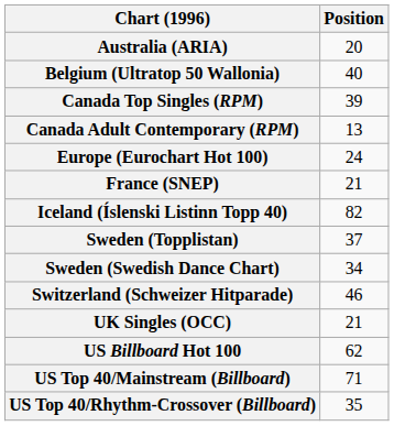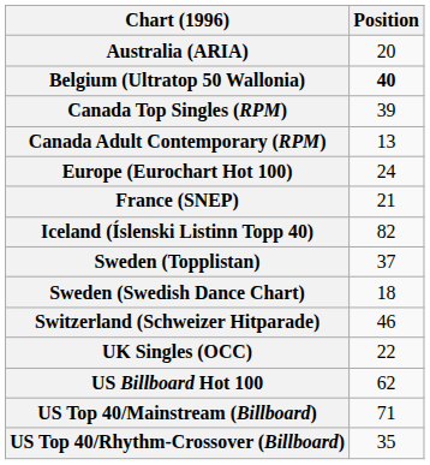Belgium (Ultratop 50 Wallonia) | Position: normal -> bold
Sweden (Swedish Dance Chart) | Position: 34 -> 18
UK Singles (OCC) | Position: 21 -> 22
